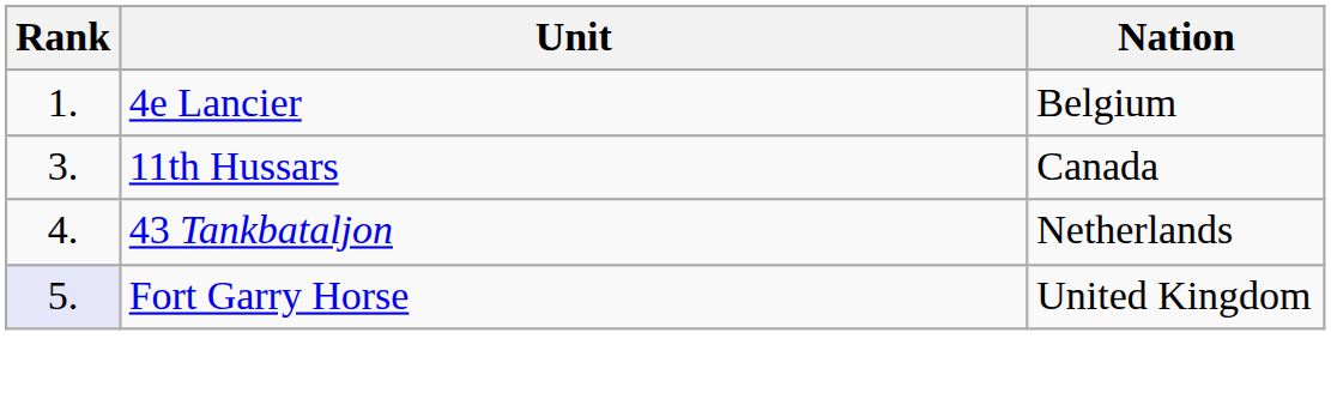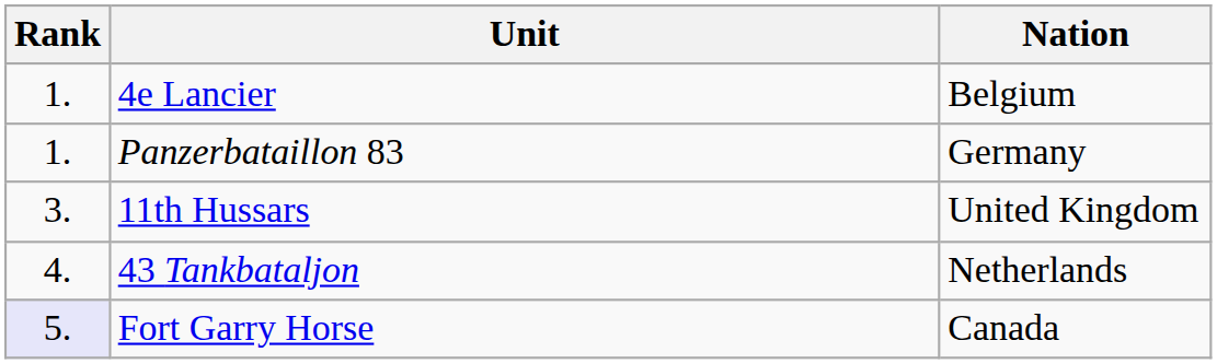+ row: 1. | Panzerbataillon 83 | Germany
11th Hussars | Nation: Canada -> United Kingdom
Fort Garry Horse | Nation: United Kingdom -> Canada
